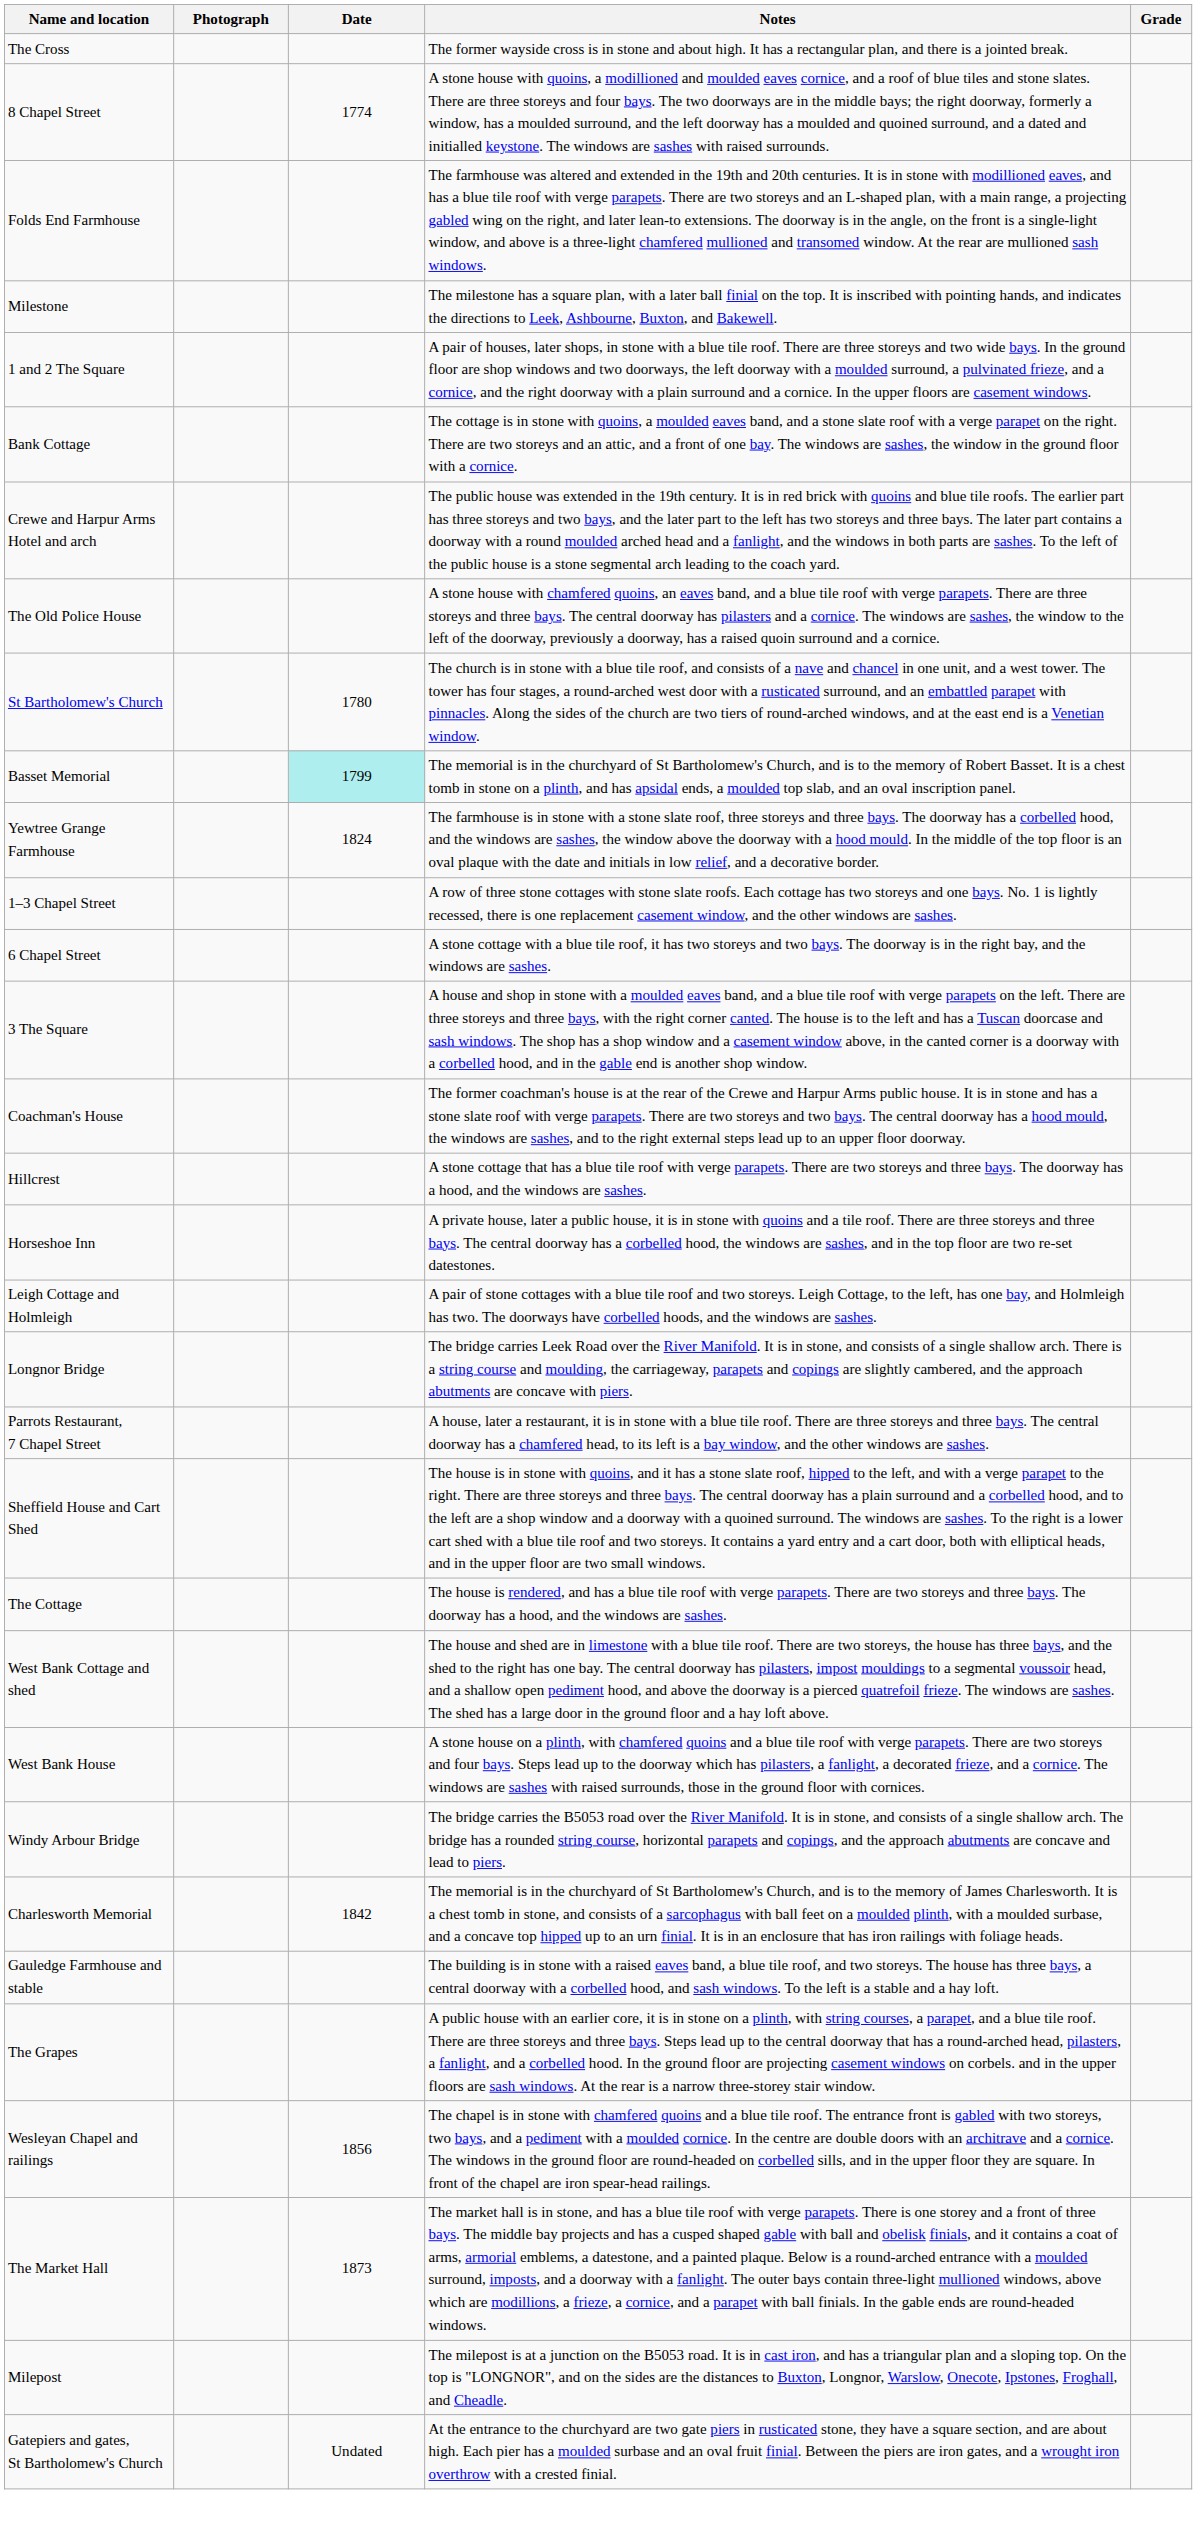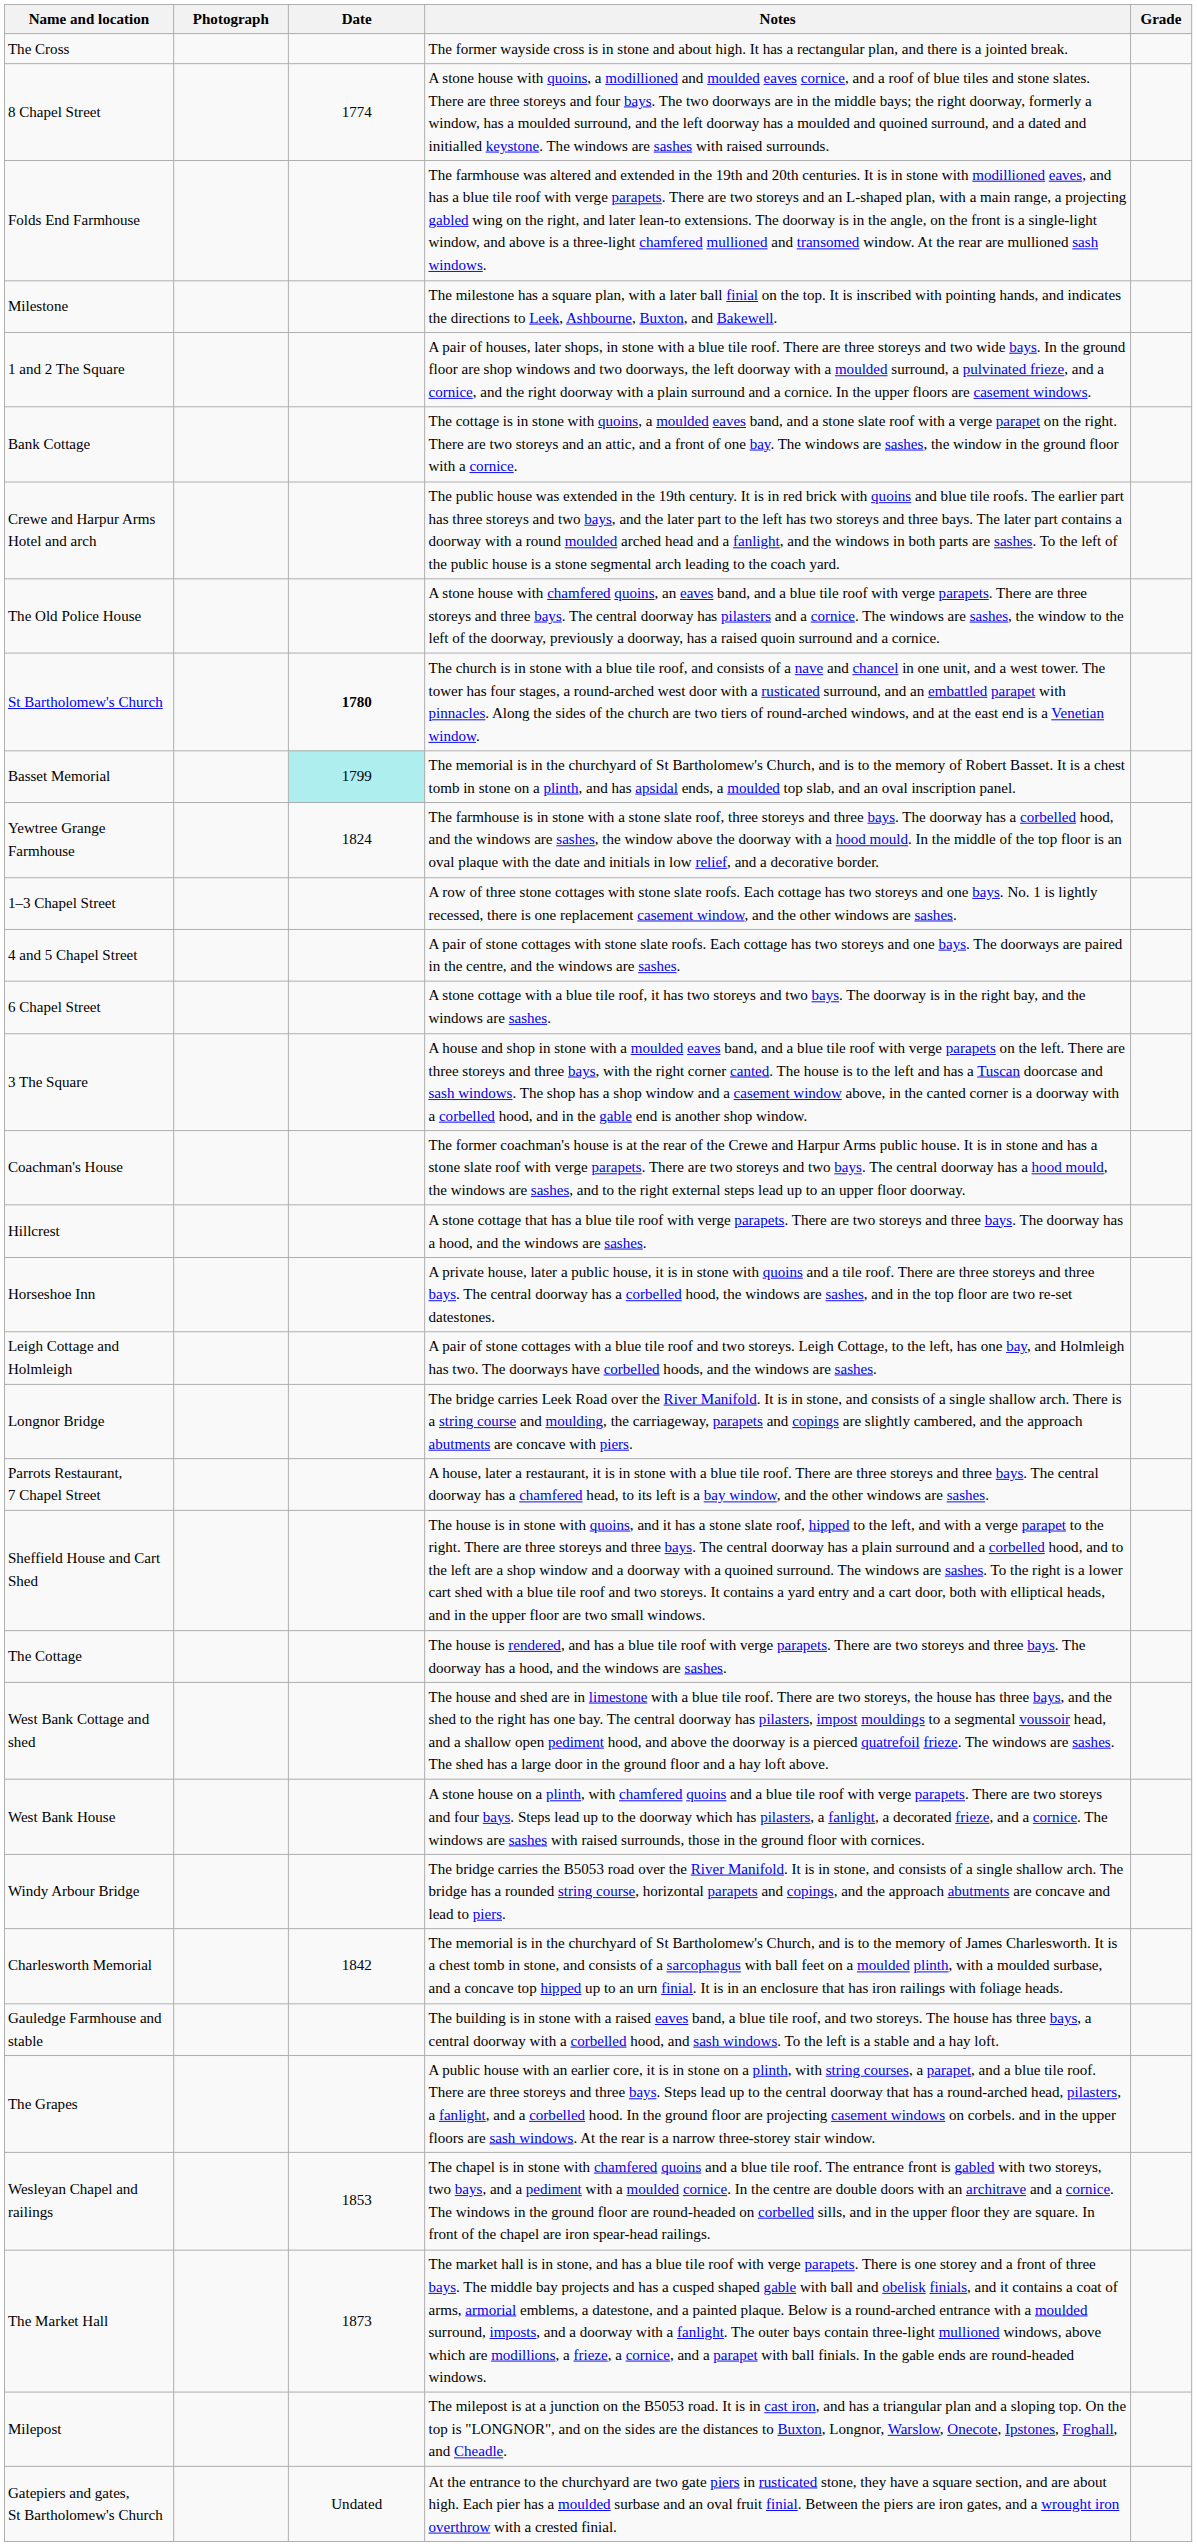St Bartholomew's Church | Date: normal -> bold
+ row: 4 and 5 Chapel Street | A pair of stone cottages with stone slate roofs. Each cottage has two storeys and one bays. The doorways are paired in the centre, and the windows are sashes.
Wesleyan Chapel and railings | Date: 1856 -> 1853
